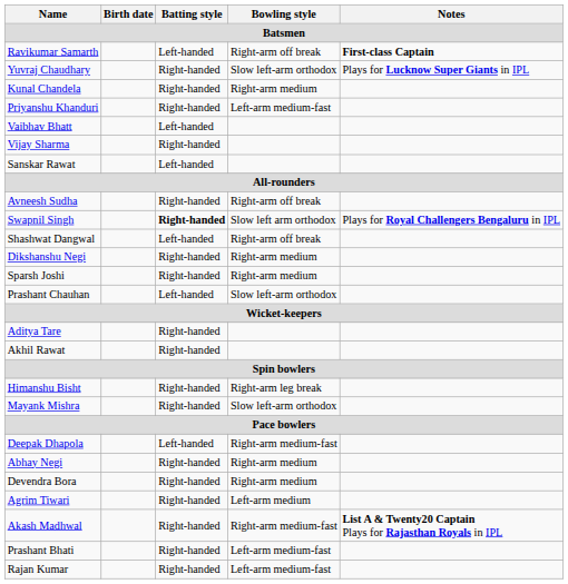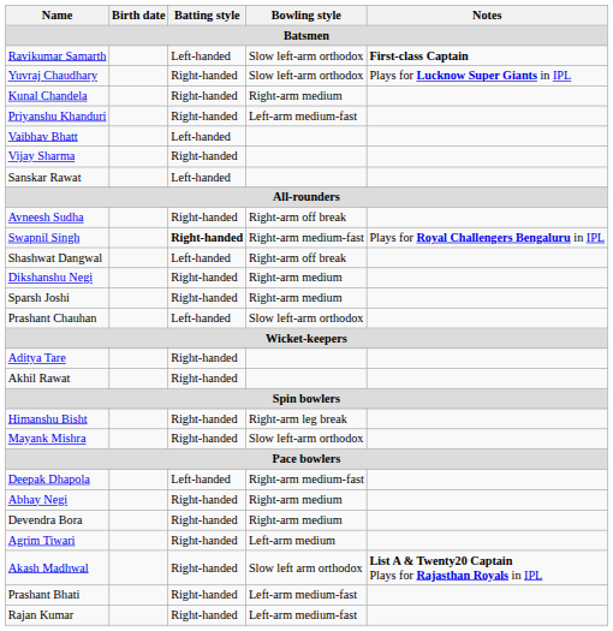Ravikumar Samarth | Bowling style: Right-arm off break -> Slow left-arm orthodox
Swapnil Singh | Bowling style: Slow left arm orthodox -> Right-arm medium-fast
Akash Madhwal | Bowling style: Right-arm medium-fast -> Slow left arm orthodox
